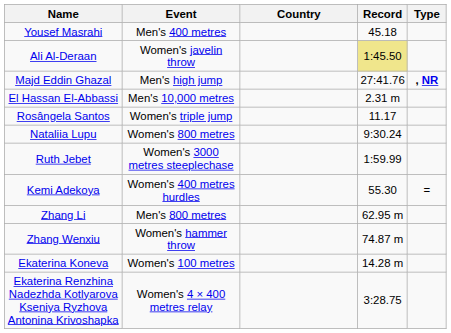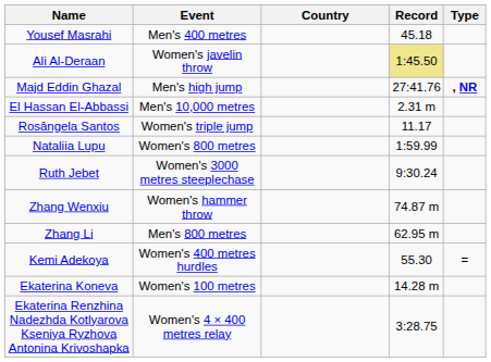Nataliia Lupu | Record: 9:30.24 -> 1:59.99
Ruth Jebet | Record: 1:59.99 -> 9:30.24
rows swapped: Kemi Adekoya <-> Zhang Wenxiu
